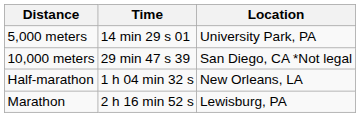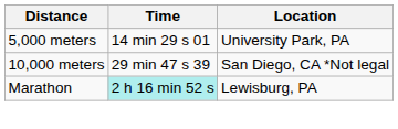- row: Half-marathon | 1 h 04 min 32 s | New Orleans, LA
Marathon | Time: no background -> paleturquoise background
